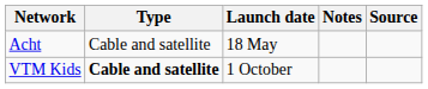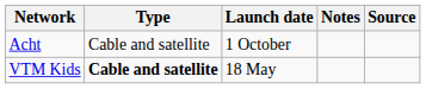Acht | Launch date: 18 May -> 1 October
VTM Kids | Launch date: 1 October -> 18 May
